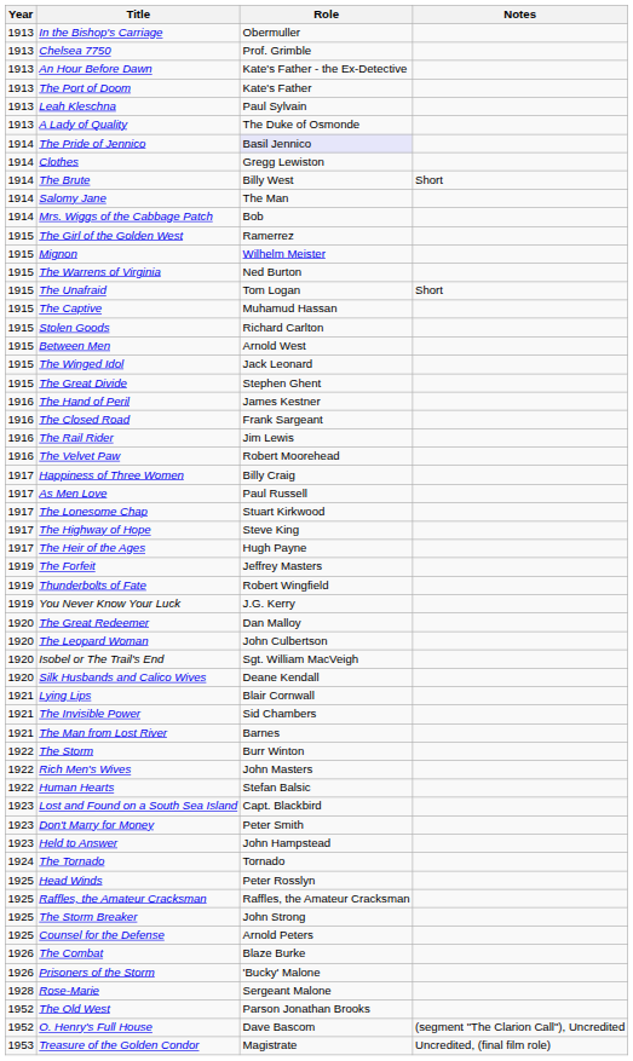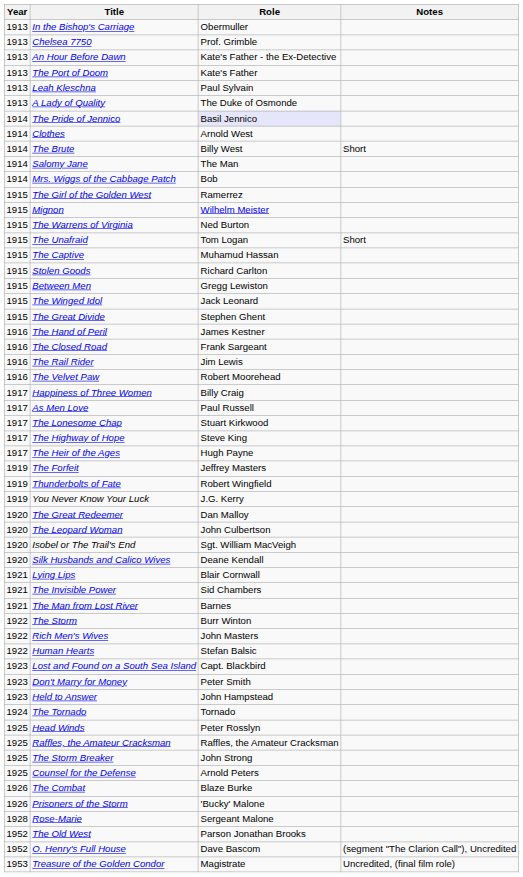Clothes | Role: Gregg Lewiston -> Arnold West
Between Men | Role: Arnold West -> Gregg Lewiston
